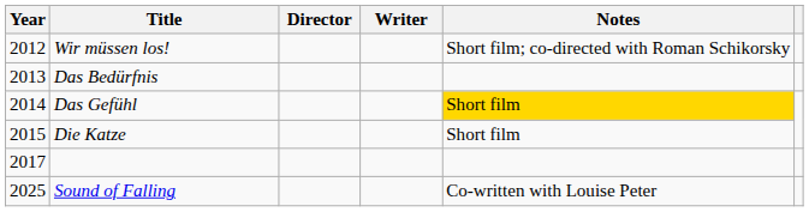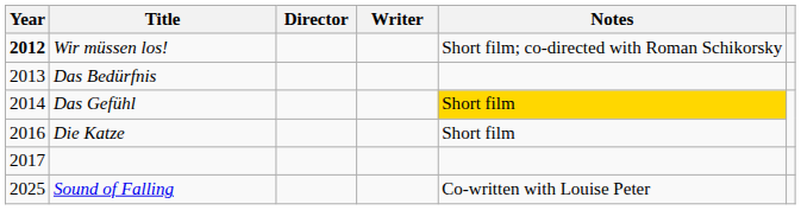Wir müssen los! | Year: normal -> bold
Die Katze | Year: 2015 -> 2016
